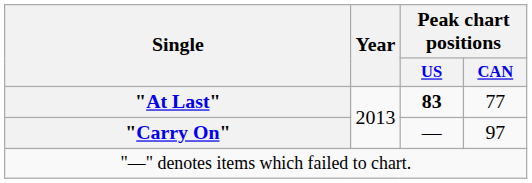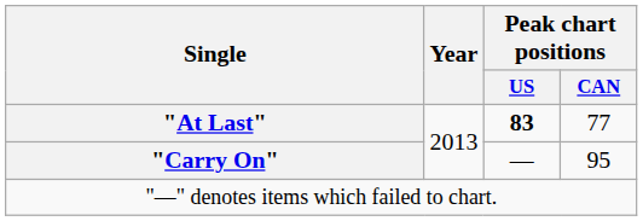"Carry On" | Peak chart positions / CAN: 97 -> 95
